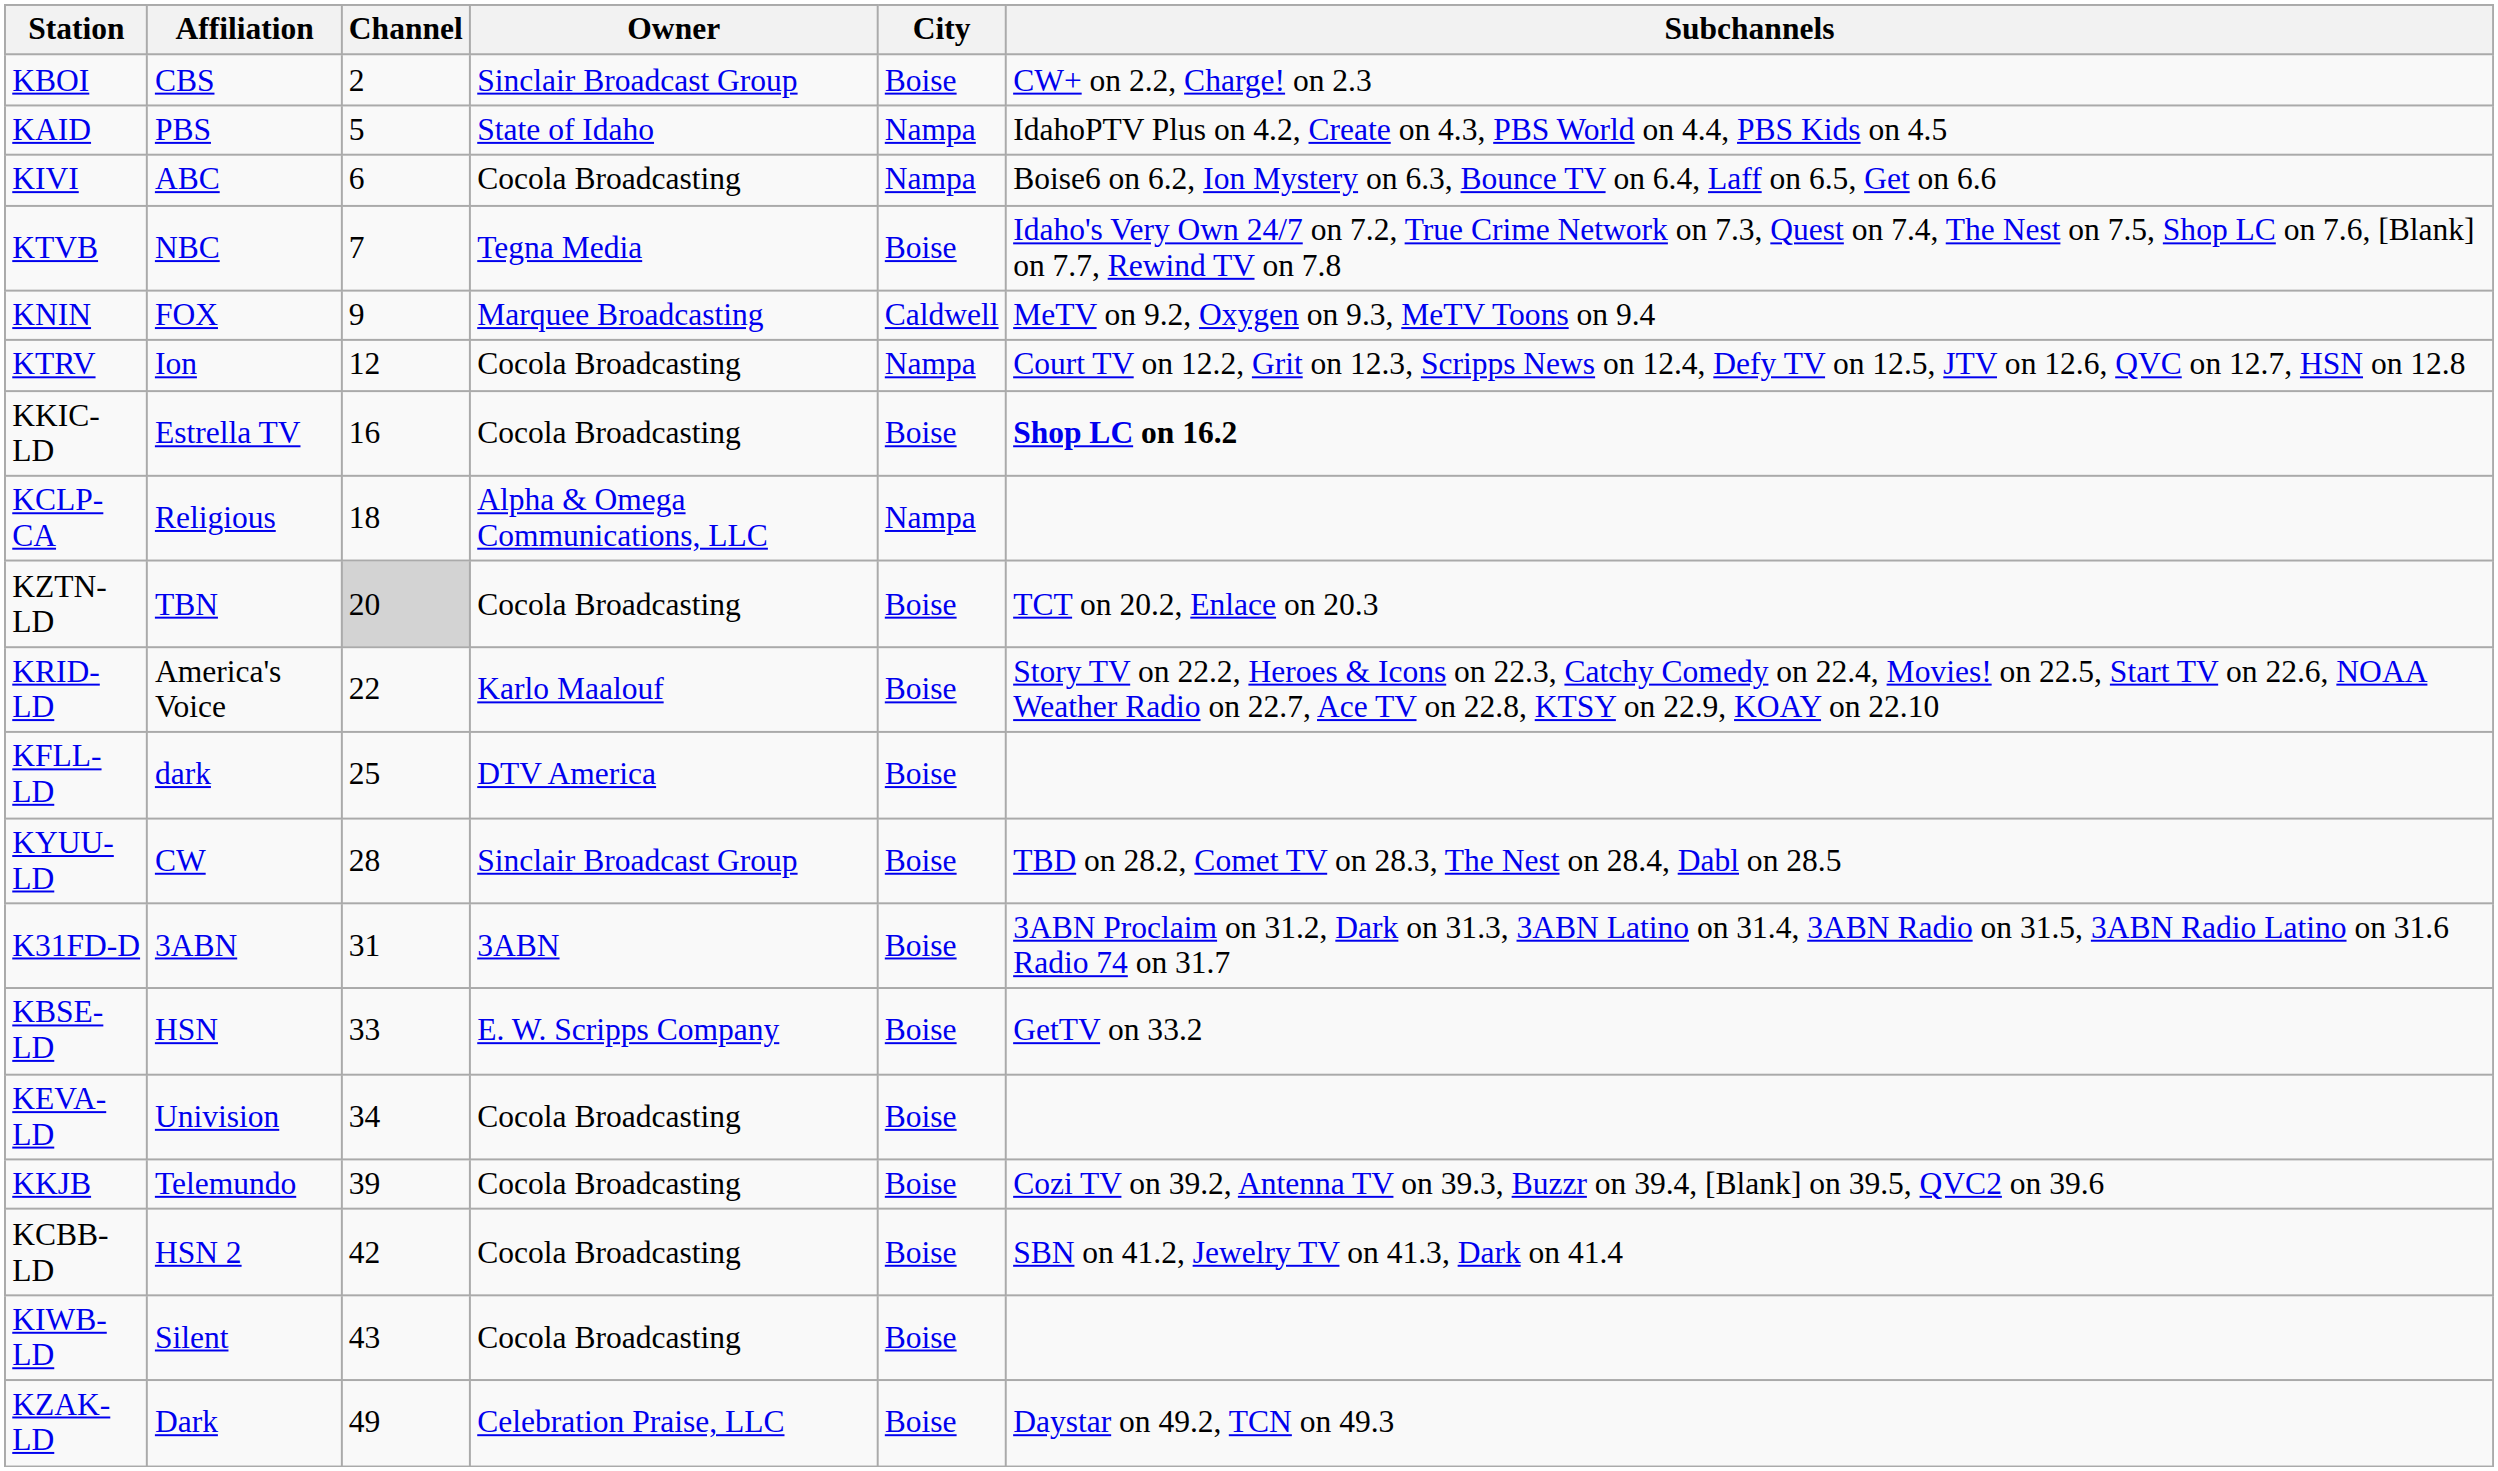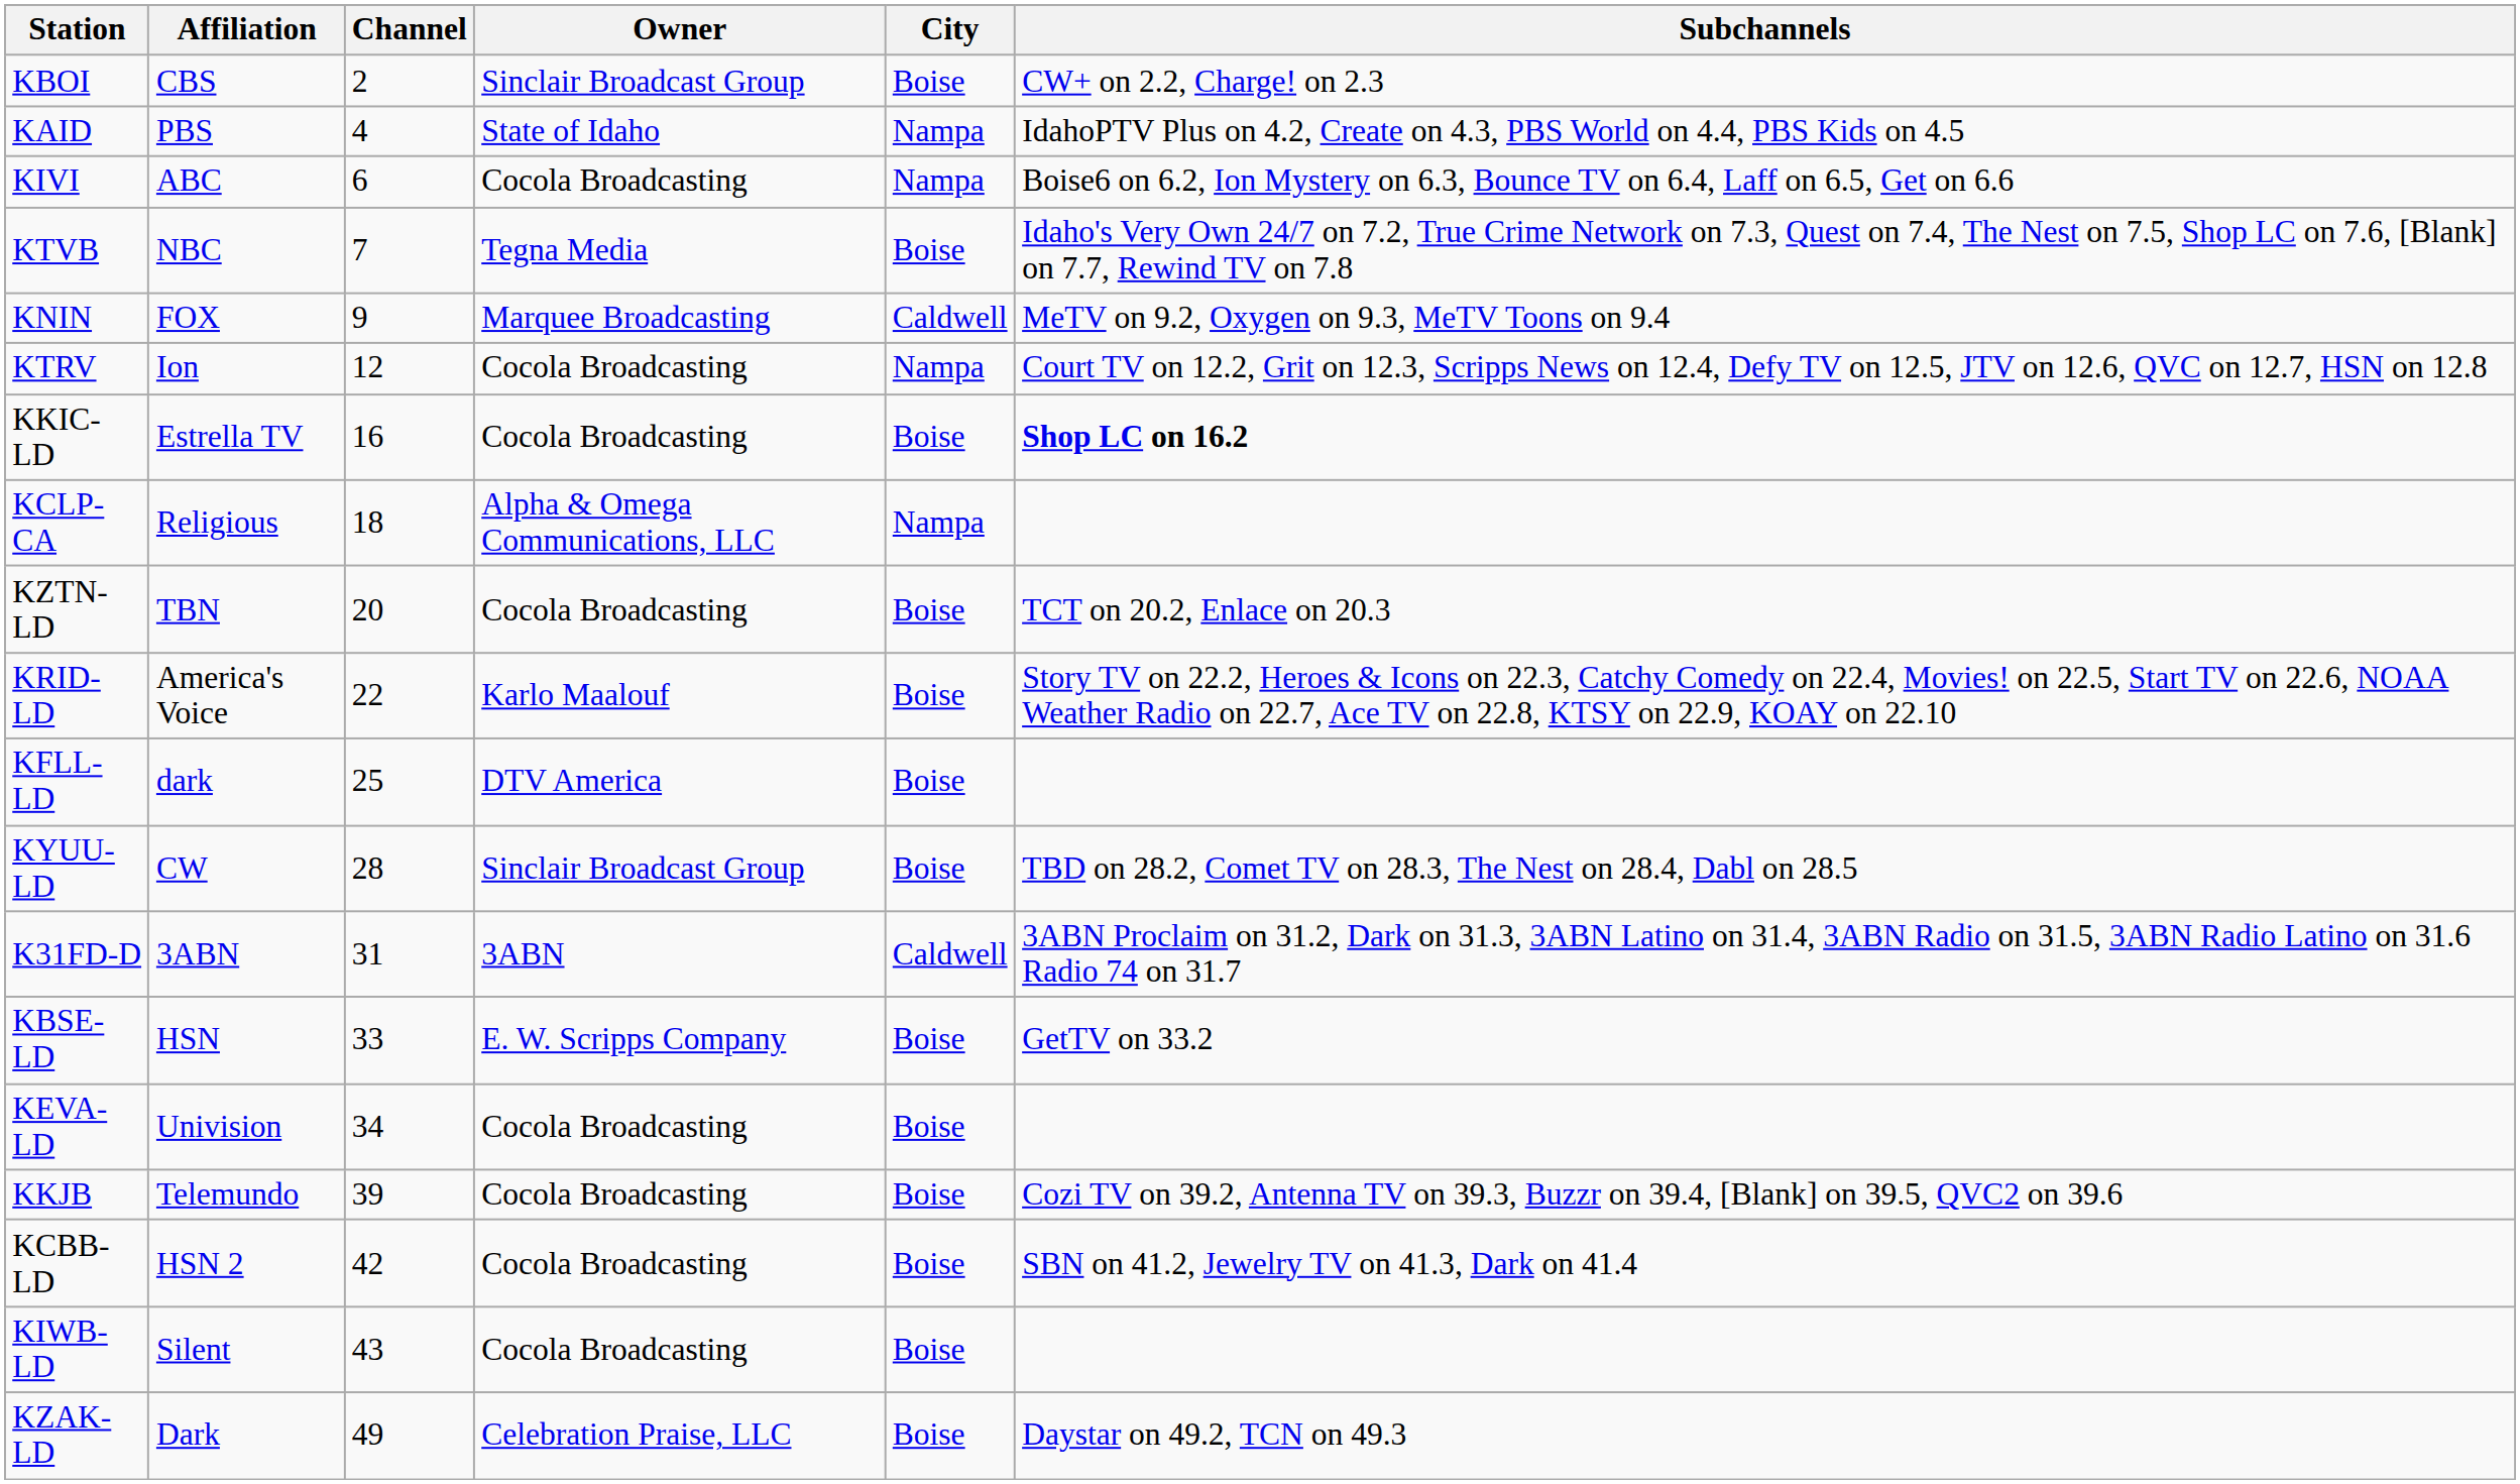KAID | Channel: 5 -> 4
KZTN-LD | Channel: lightgrey background -> no background
K31FD-D | City: Boise -> Caldwell
